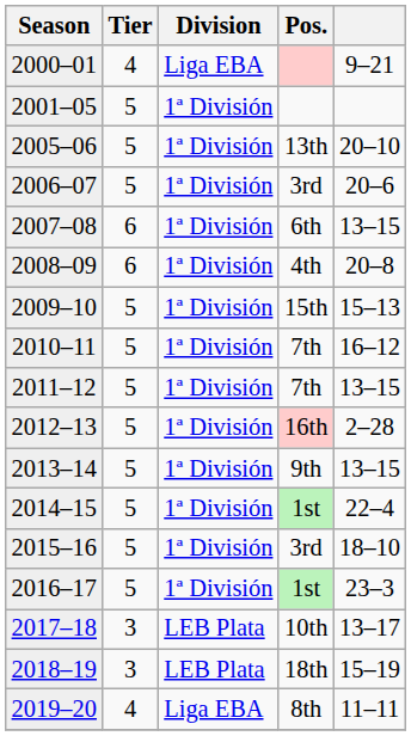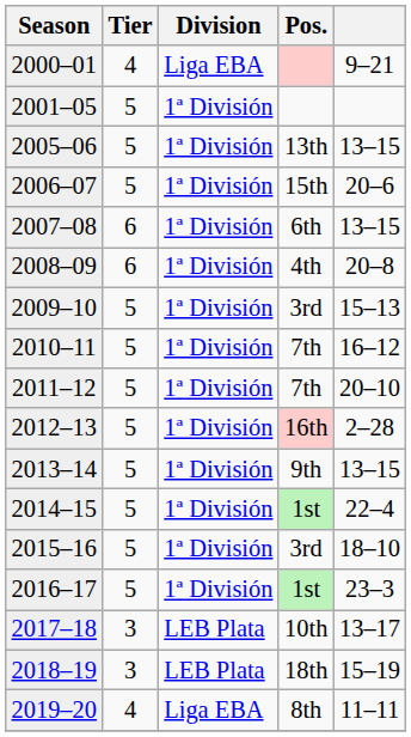2005–06 | column 5: 20–10 -> 13–15
2006–07 | Pos.: 3rd -> 15th
2009–10 | Pos.: 15th -> 3rd
2011–12 | column 5: 13–15 -> 20–10
